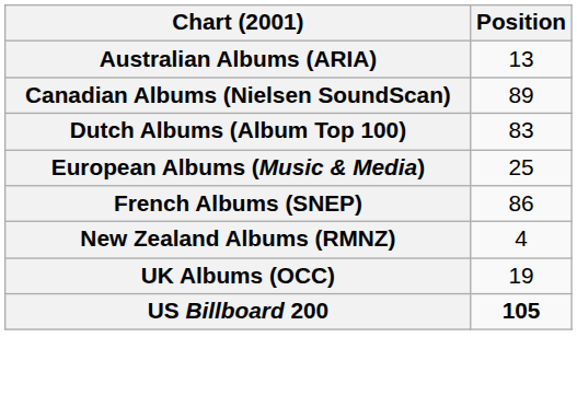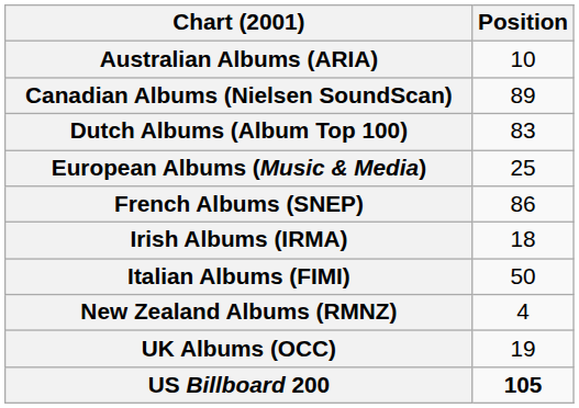Australian Albums (ARIA) | Position: 13 -> 10
+ row: Irish Albums (IRMA) | 18
+ row: Italian Albums (FIMI) | 50
